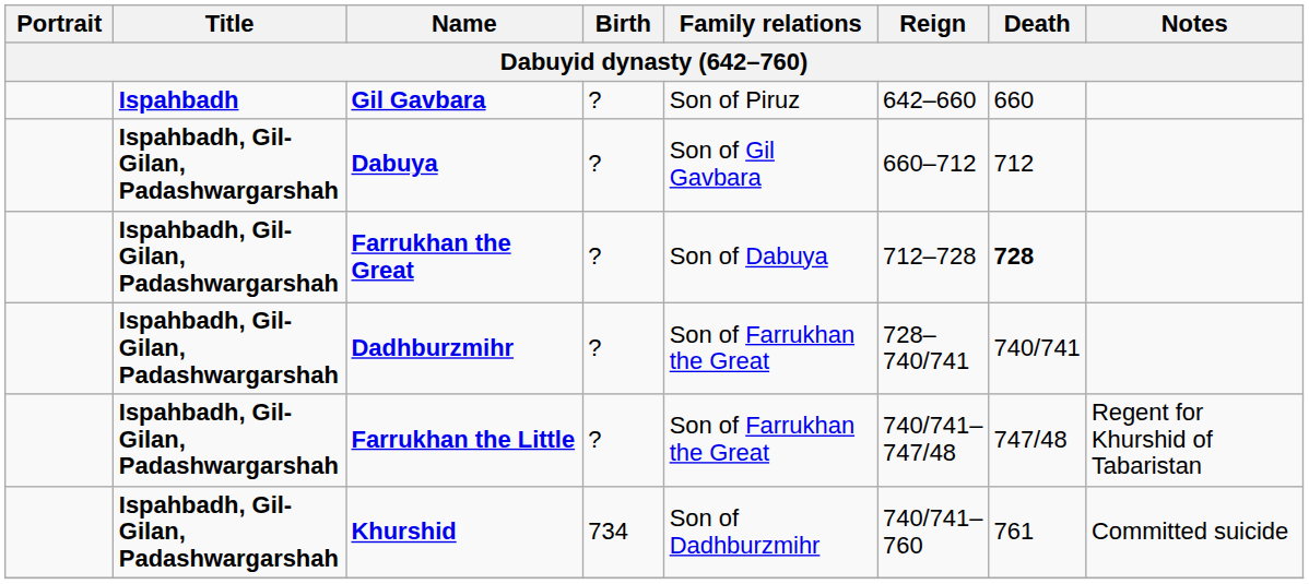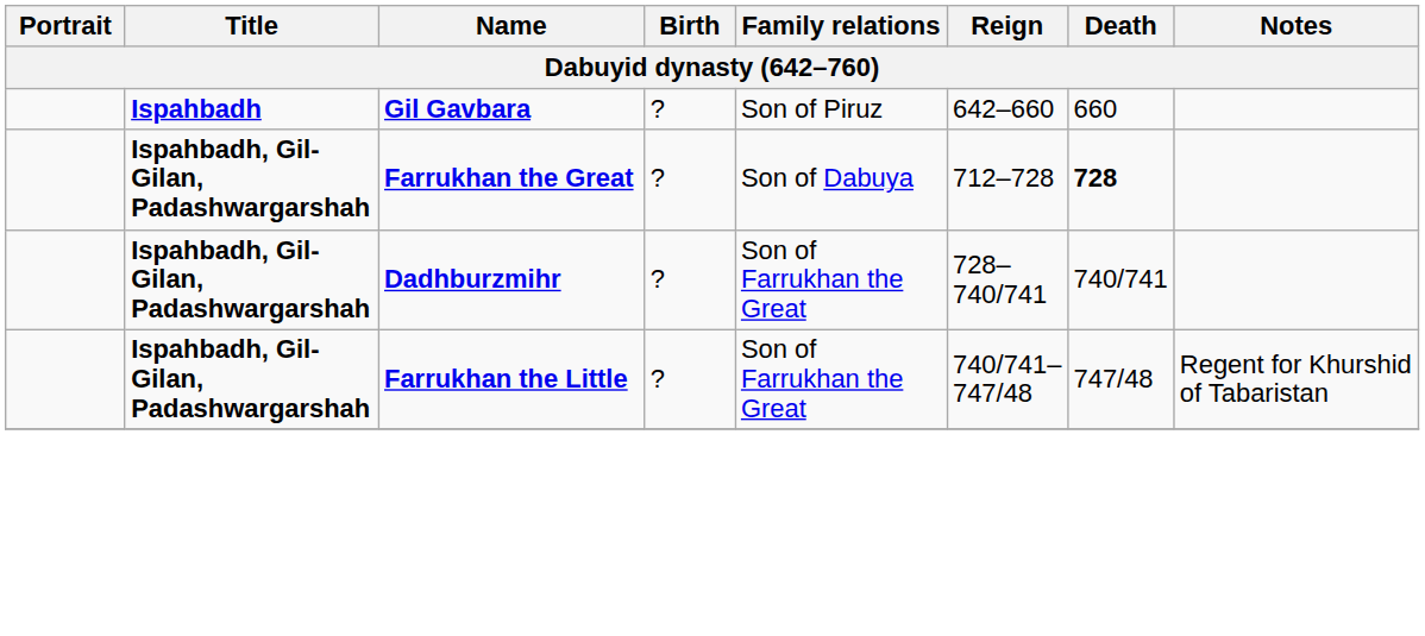- row: Ispahbadh, Gil-Gilan, Padashwargarshah | Dabuya | ? | Son of Gil Gavbara | 660–712 | 712
- row: Ispahbadh, Gil-Gilan, Padashwargarshah | Khurshid | 734 | Son of Dadhburzmihr | 740/741–760 | 761 | Committed suicide
